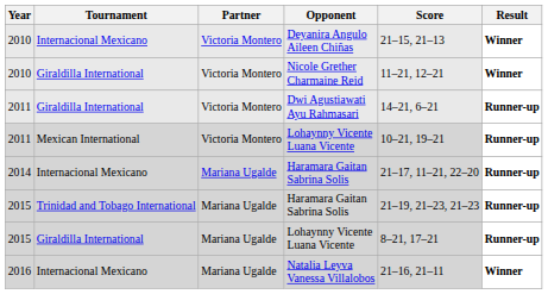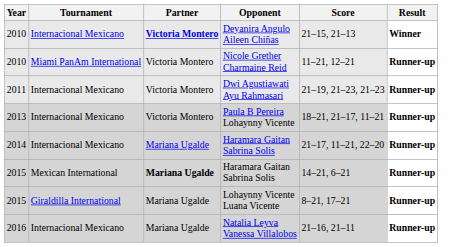Deyanira Angulo Aileen Chiñas | Partner: normal -> bold
Nicole Grether Charmaine Reid | Tournament: Giraldilla International -> Miami PanAm International
Nicole Grether Charmaine Reid | Result: Winner -> Runner-up
Dwi Agustiawati Ayu Rahmasari | Tournament: Giraldilla International -> Internacional Mexicano
Dwi Agustiawati Ayu Rahmasari | Score: 14–21, 6–21 -> 21–19, 21–23, 21–23
- row: 2011 | Mexican International | Victoria Montero | Lohaynny Vicente Luana Vicente | 10–21, 19–21 | Runner-up
+ row: 2013 | Internacional Mexicano | Victoria Montero | Paula B Pereira Lohaynny Vicente | 18–21, 21–17, 11–21 | Runner-up
2015 / Haramara Gaitan Sabrina Solis | Tournament: Trinidad and Tobago International -> Mexican International
2015 / Haramara Gaitan Sabrina Solis | Partner: normal -> bold
2015 / Haramara Gaitan Sabrina Solis | Score: 21–19, 21–23, 21–23 -> 14–21, 6–21
Natalia Leyva Vanessa Villalobos | Result: Winner -> Runner-up
